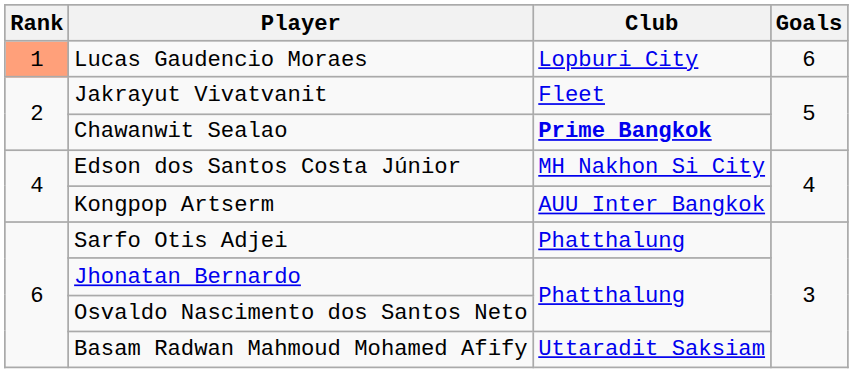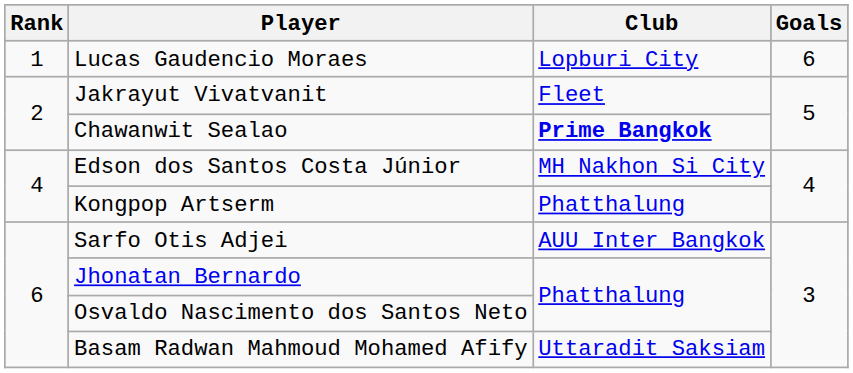Lucas Gaudencio Moraes | Rank: lightsalmon background -> no background
Kongpop Artserm | Club: AUU Inter Bangkok -> Phatthalung
Sarfo Otis Adjei | Club: Phatthalung -> AUU Inter Bangkok
